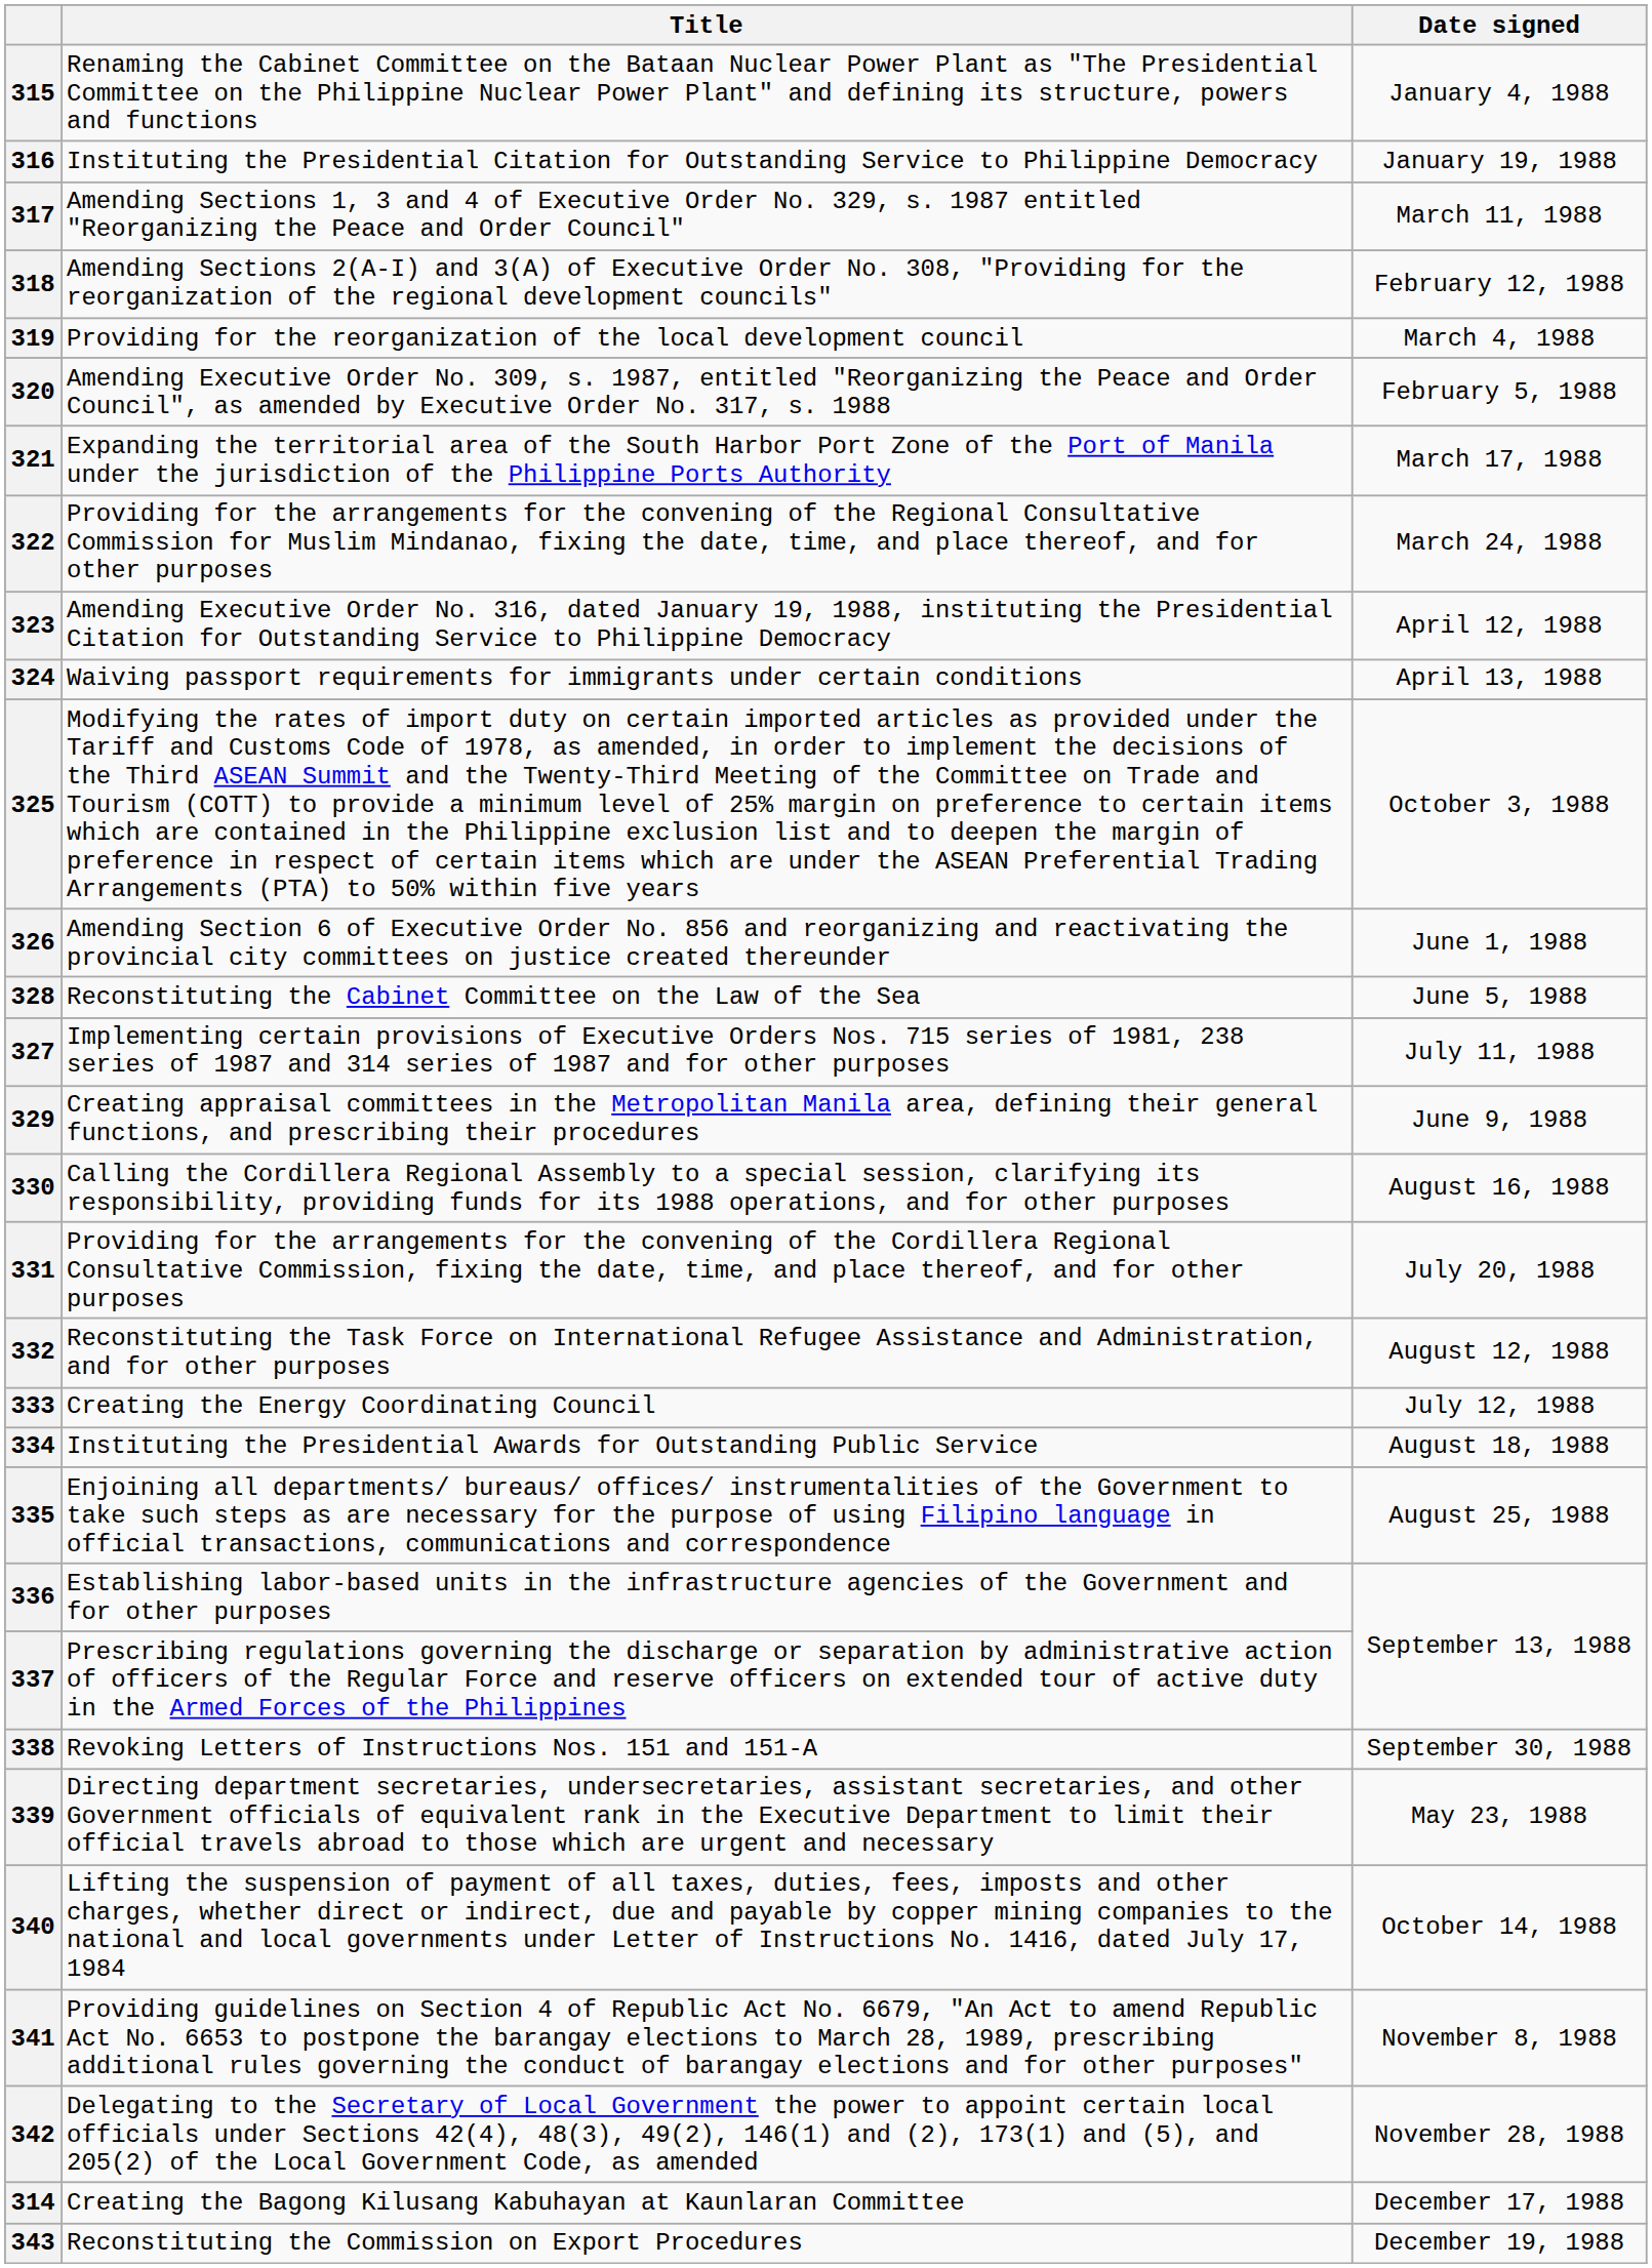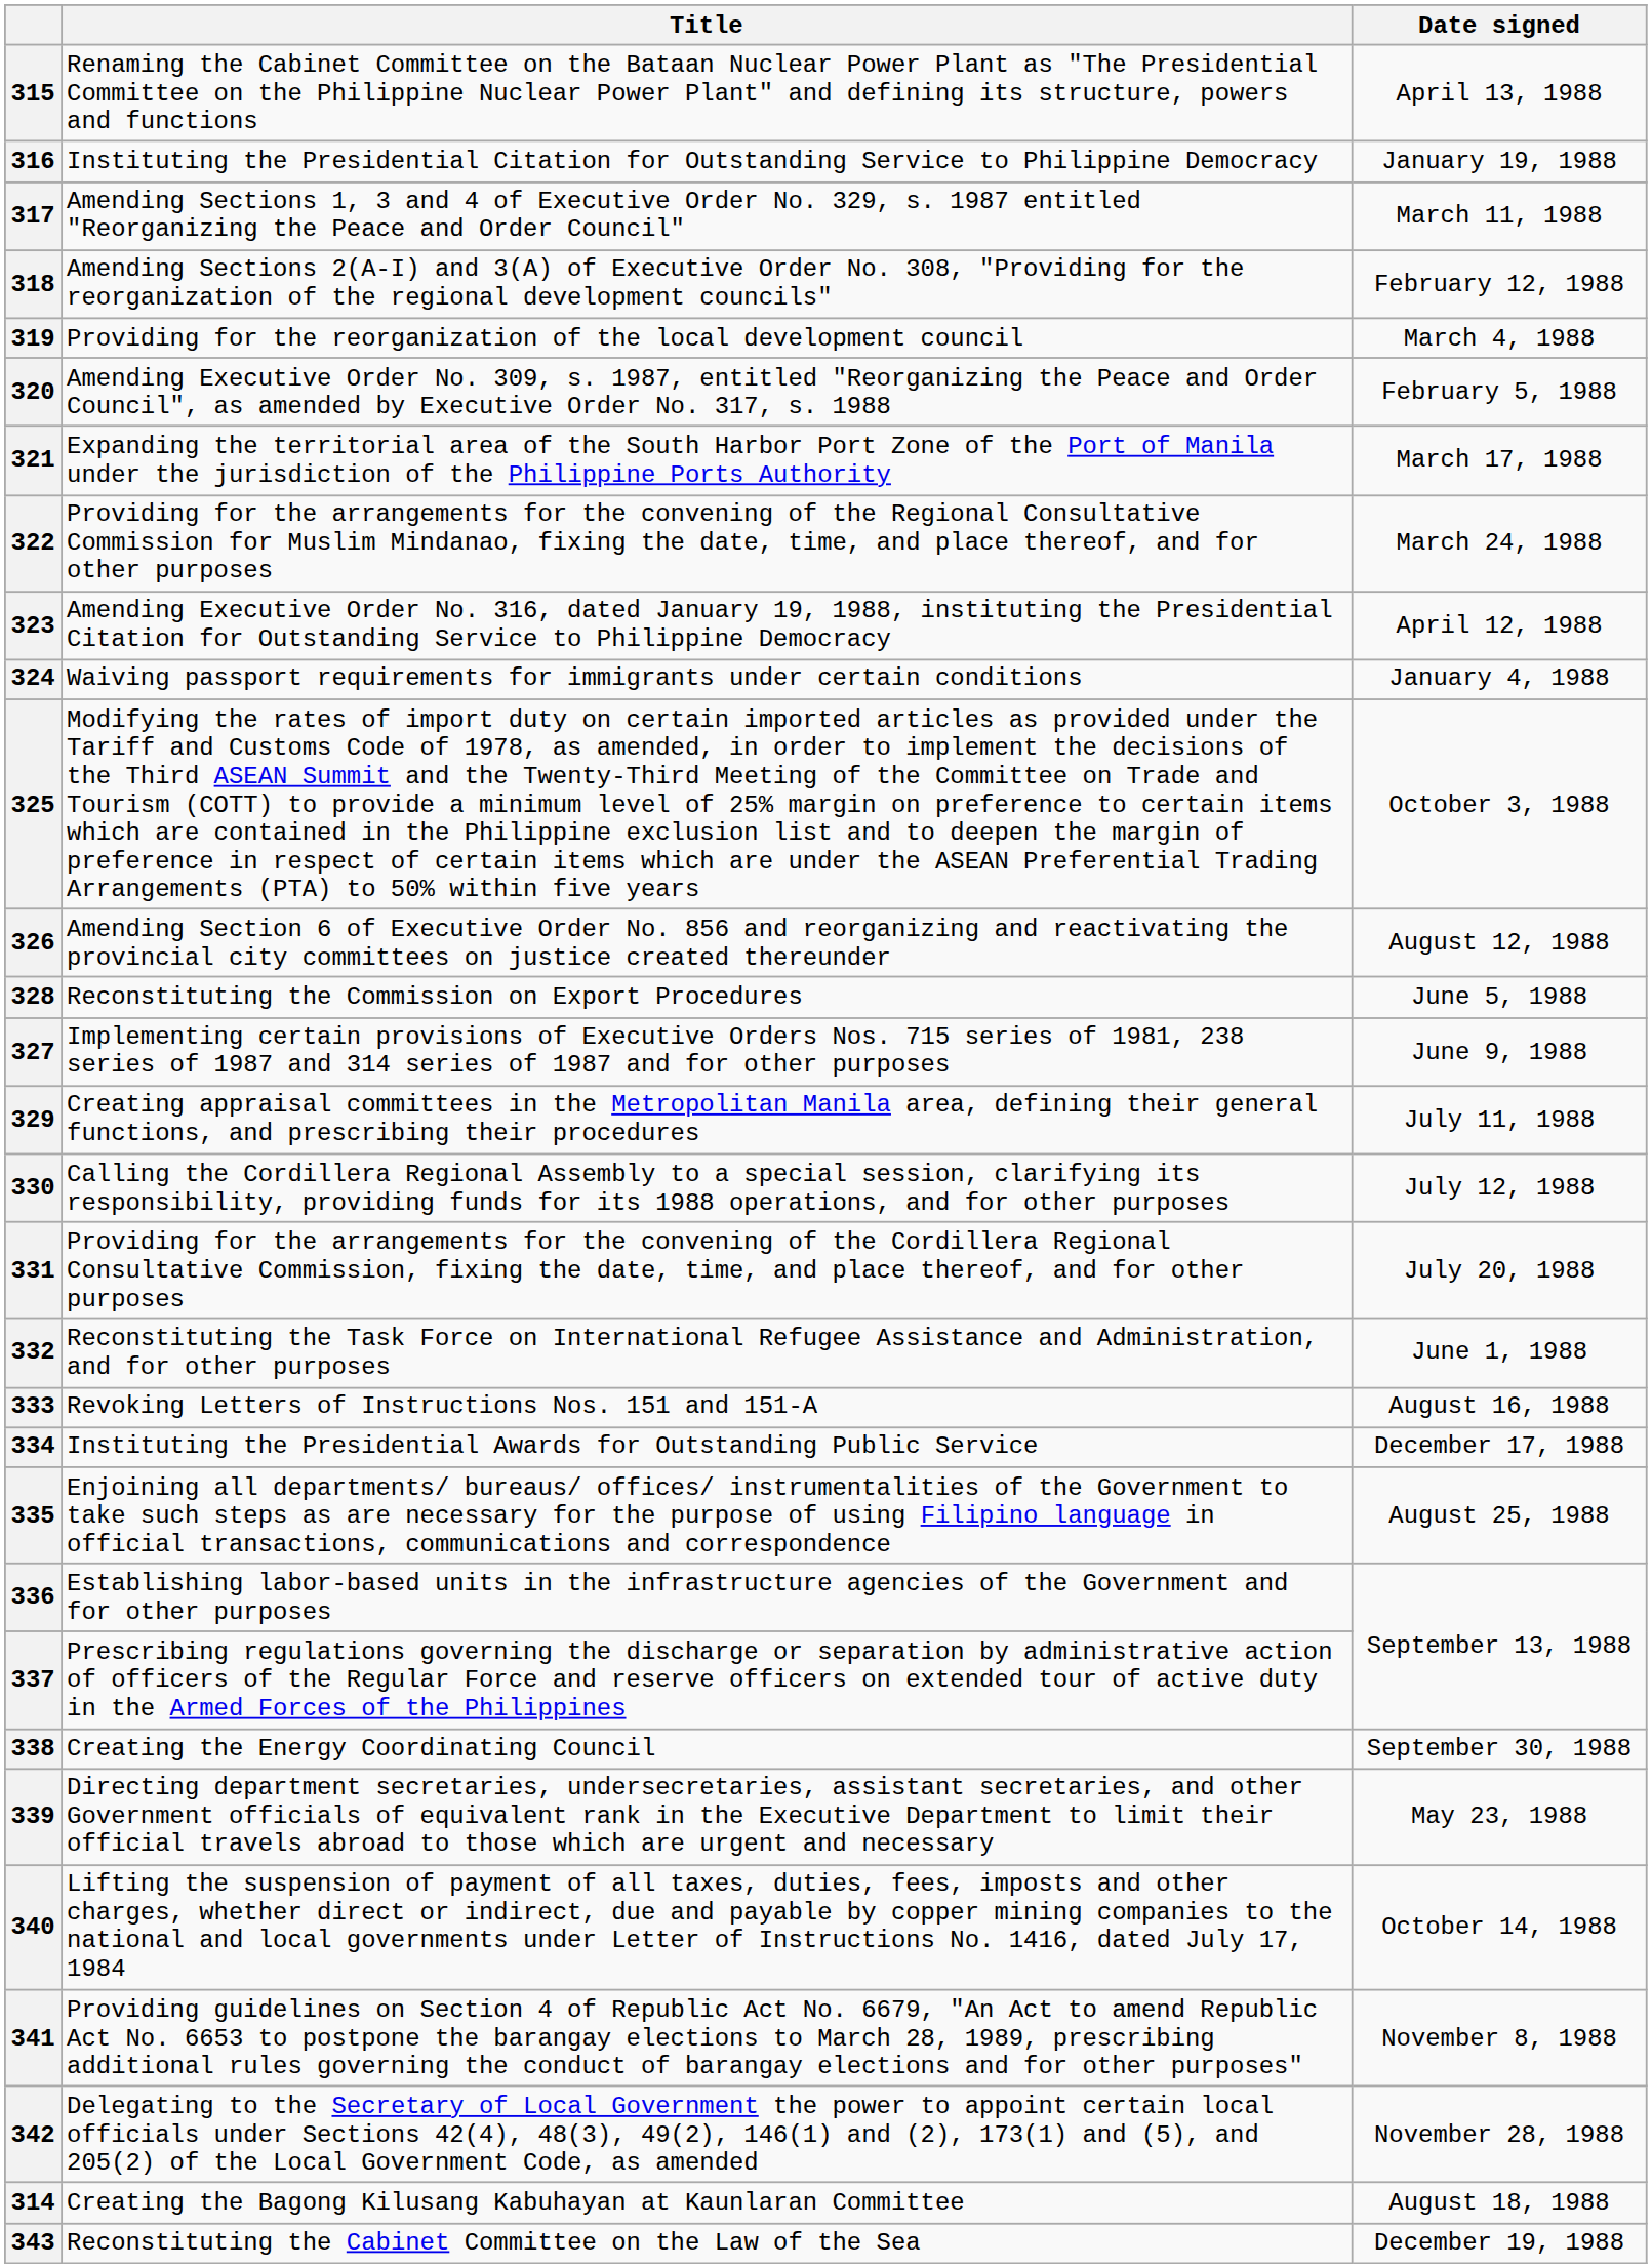315 | Date signed: January 4, 1988 -> April 13, 1988
324 | Date signed: April 13, 1988 -> January 4, 1988
326 | Date signed: June 1, 1988 -> August 12, 1988
328 | Title: Reconstituting the Cabinet Committee on the Law of the Sea -> Reconstituting the Commission on Export Procedures
327 | Date signed: July 11, 1988 -> June 9, 1988
329 | Date signed: June 9, 1988 -> July 11, 1988
330 | Date signed: August 16, 1988 -> July 12, 1988
332 | Date signed: August 12, 1988 -> June 1, 1988
333 | Title: Creating the Energy Coordinating Council -> Revoking Letters of Instructions Nos. 151 and 151-A
333 | Date signed: July 12, 1988 -> August 16, 1988
334 | Date signed: August 18, 1988 -> December 17, 1988
338 | Title: Revoking Letters of Instructions Nos. 151 and 151-A -> Creating the Energy Coordinating Council
314 | Date signed: December 17, 1988 -> August 18, 1988
343 | Title: Reconstituting the Commission on Export Procedures -> Reconstituting the Cabinet Committee on the Law of the Sea
